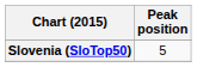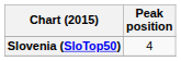Slovenia (SloTop50) | Peak position: 5 -> 4
